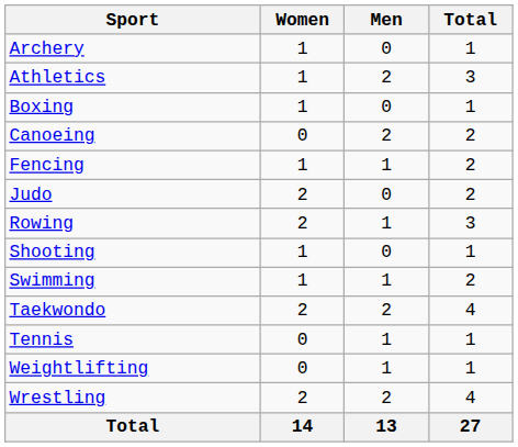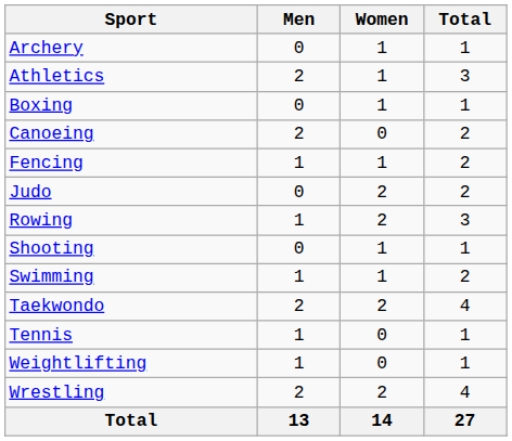columns swapped: Men <-> Women
